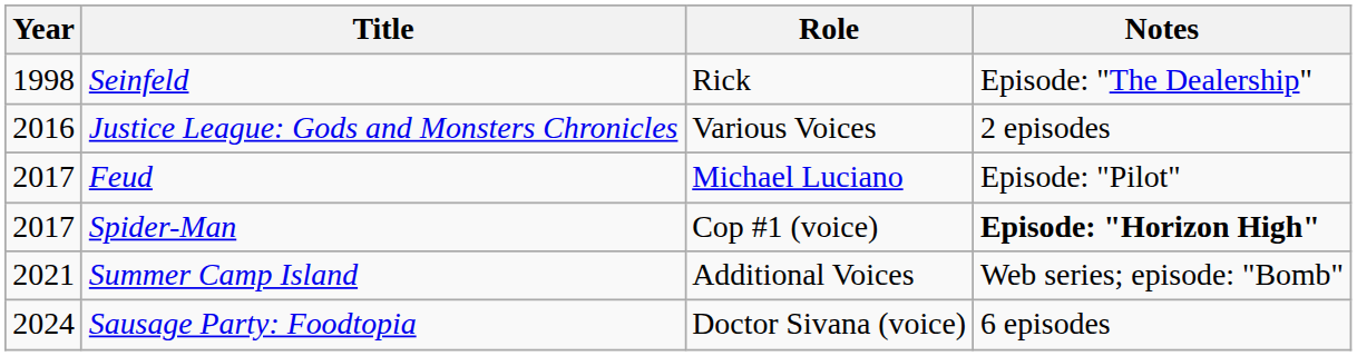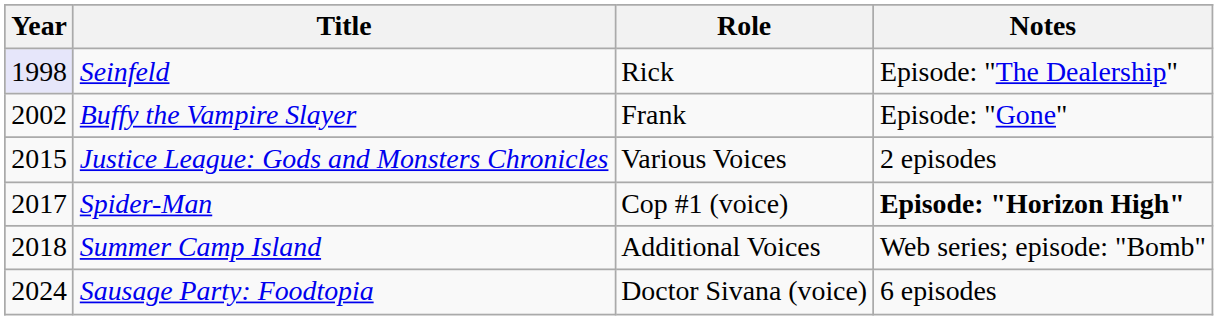Seinfeld | Year: no background -> lavender background
+ row: 2002 | Buffy the Vampire Slayer | Frank | Episode: "Gone"
Justice League: Gods and Monsters Chronicles | Year: 2016 -> 2015
- row: 2017 | Feud | Michael Luciano | Episode: "Pilot"
Summer Camp Island | Year: 2021 -> 2018
